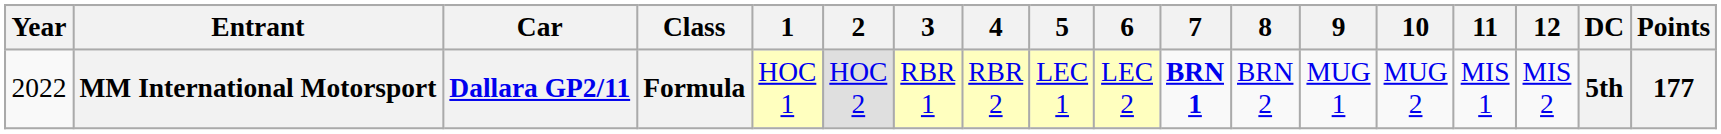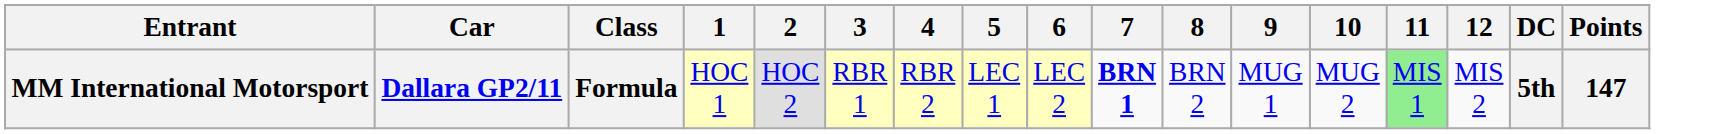- column: Year | 2022
MM International Motorsport | 11: no background -> lightgreen background
MM International Motorsport | Points: 177 -> 147
